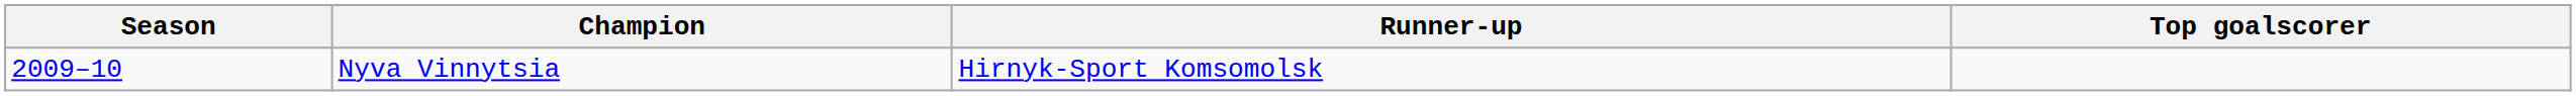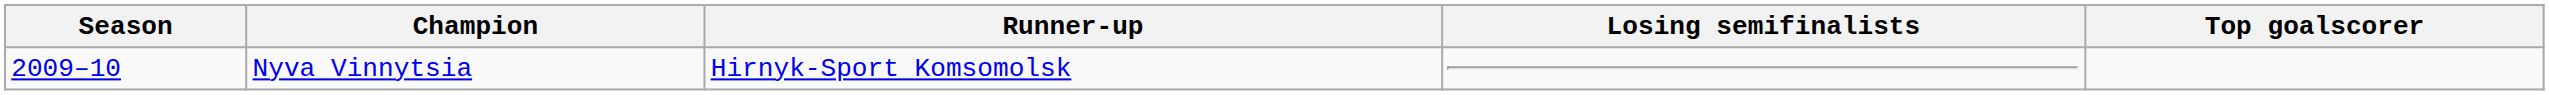+ column: Losing semifinalists
